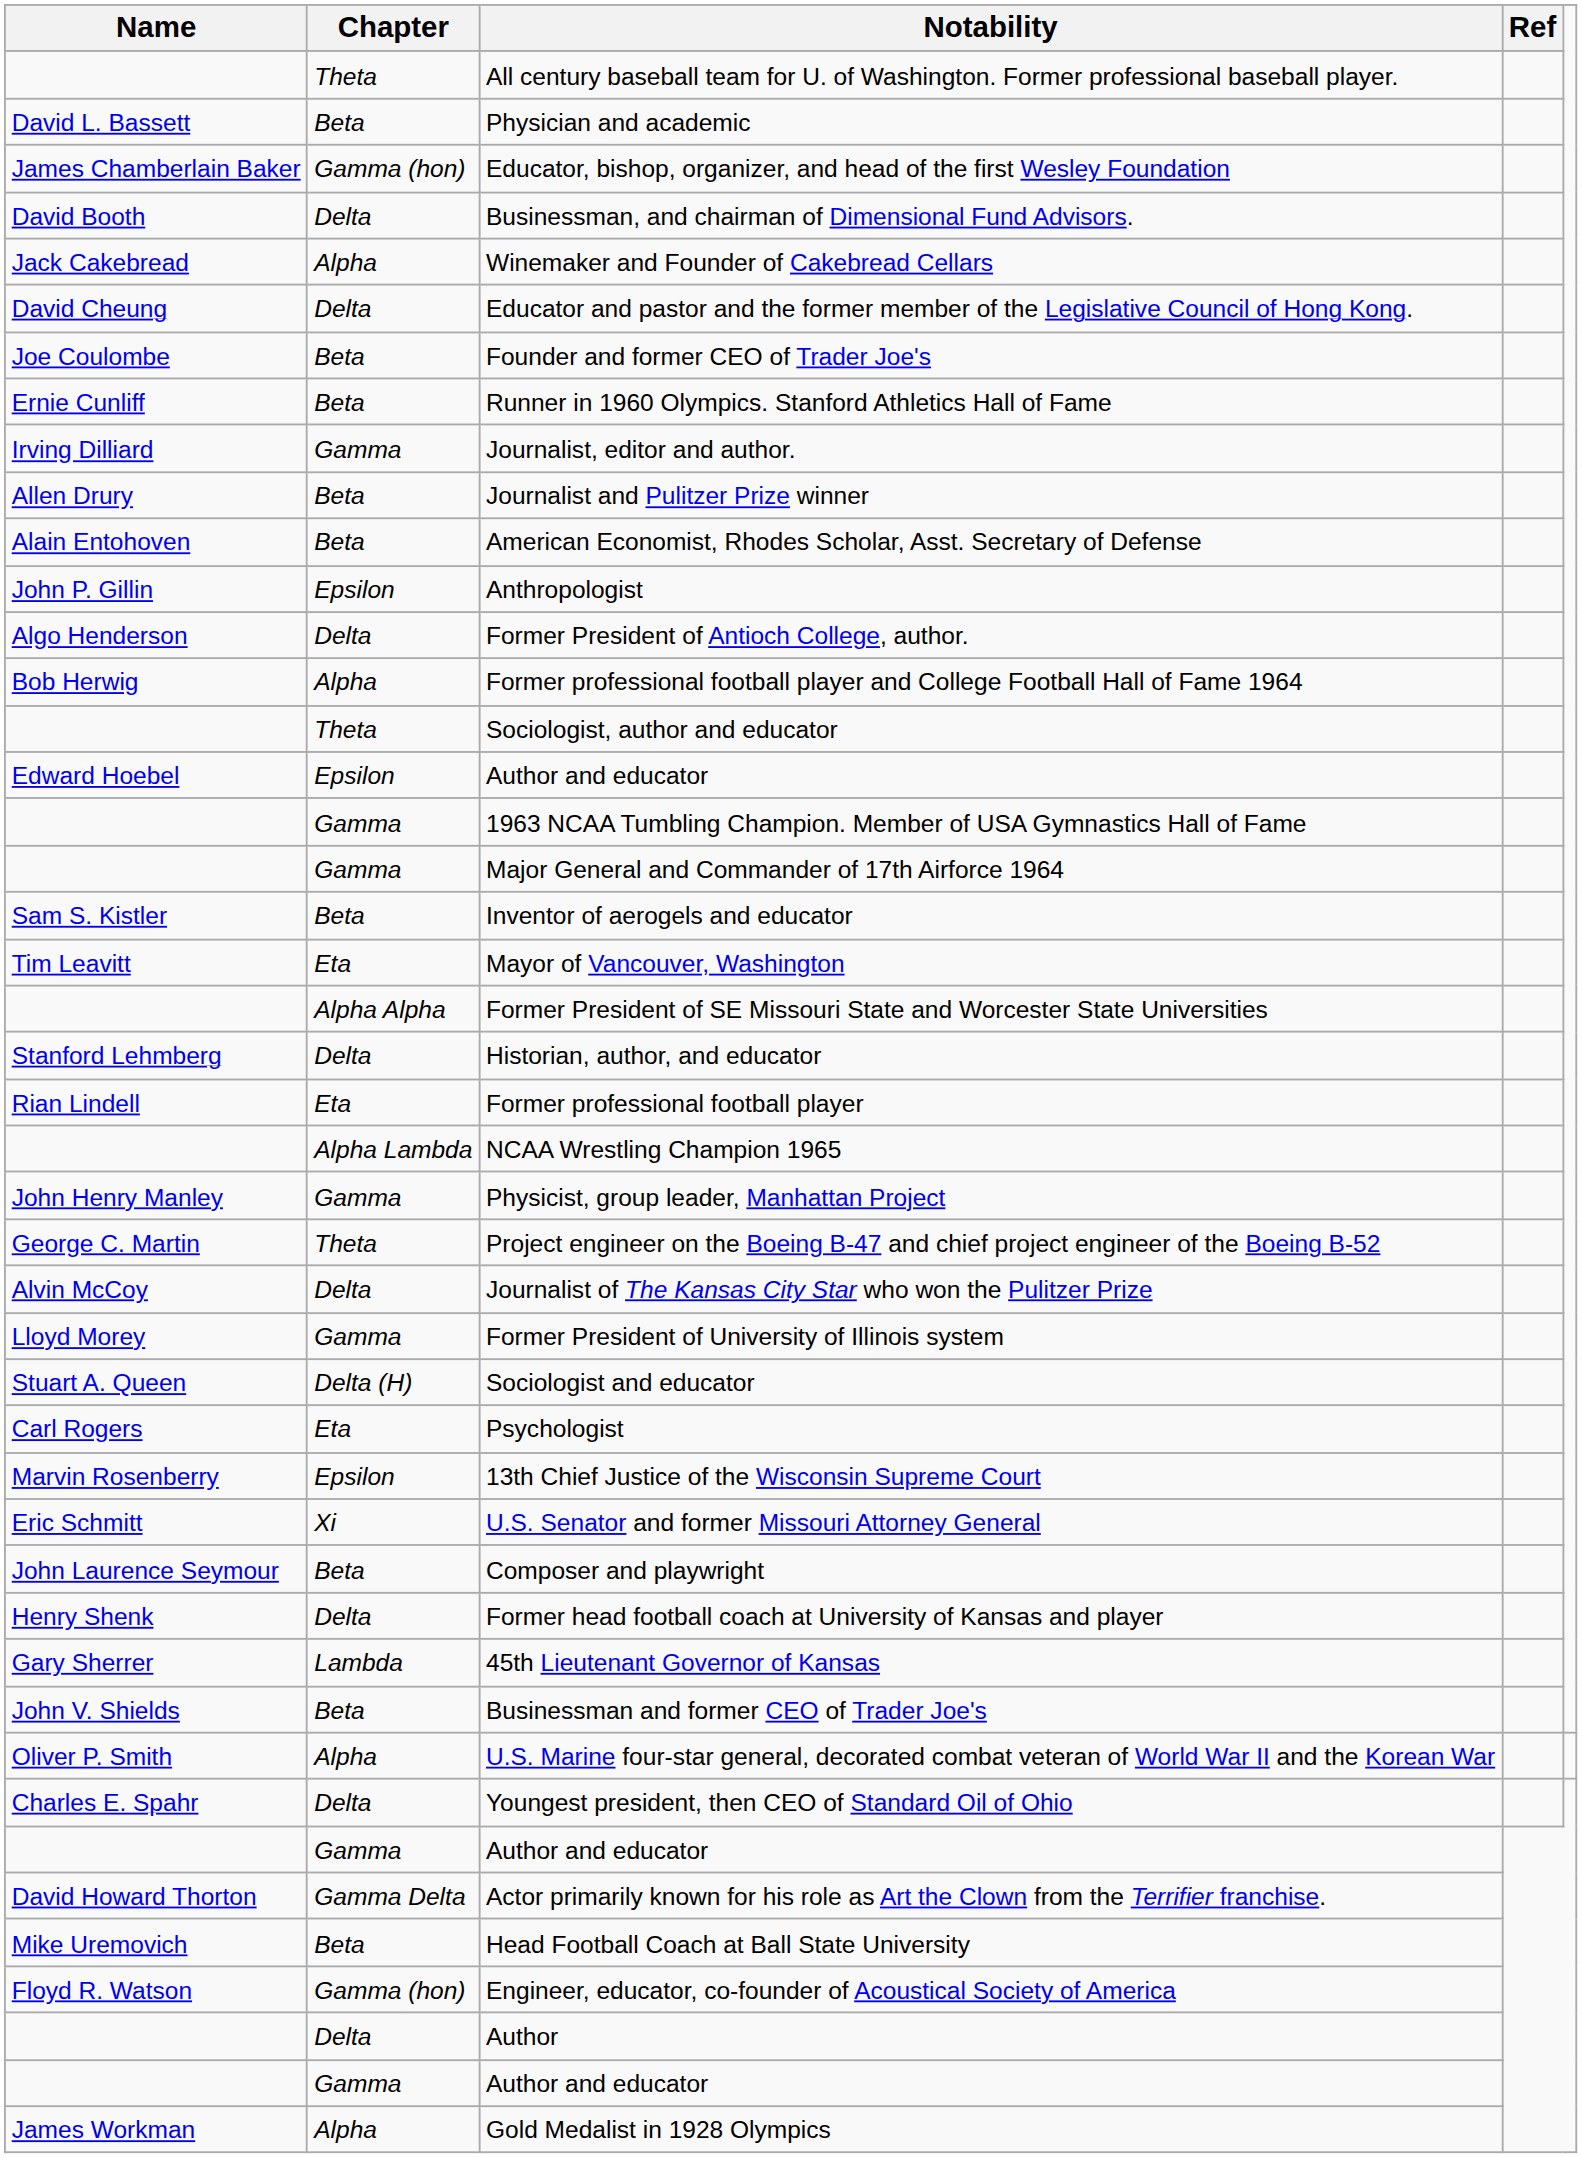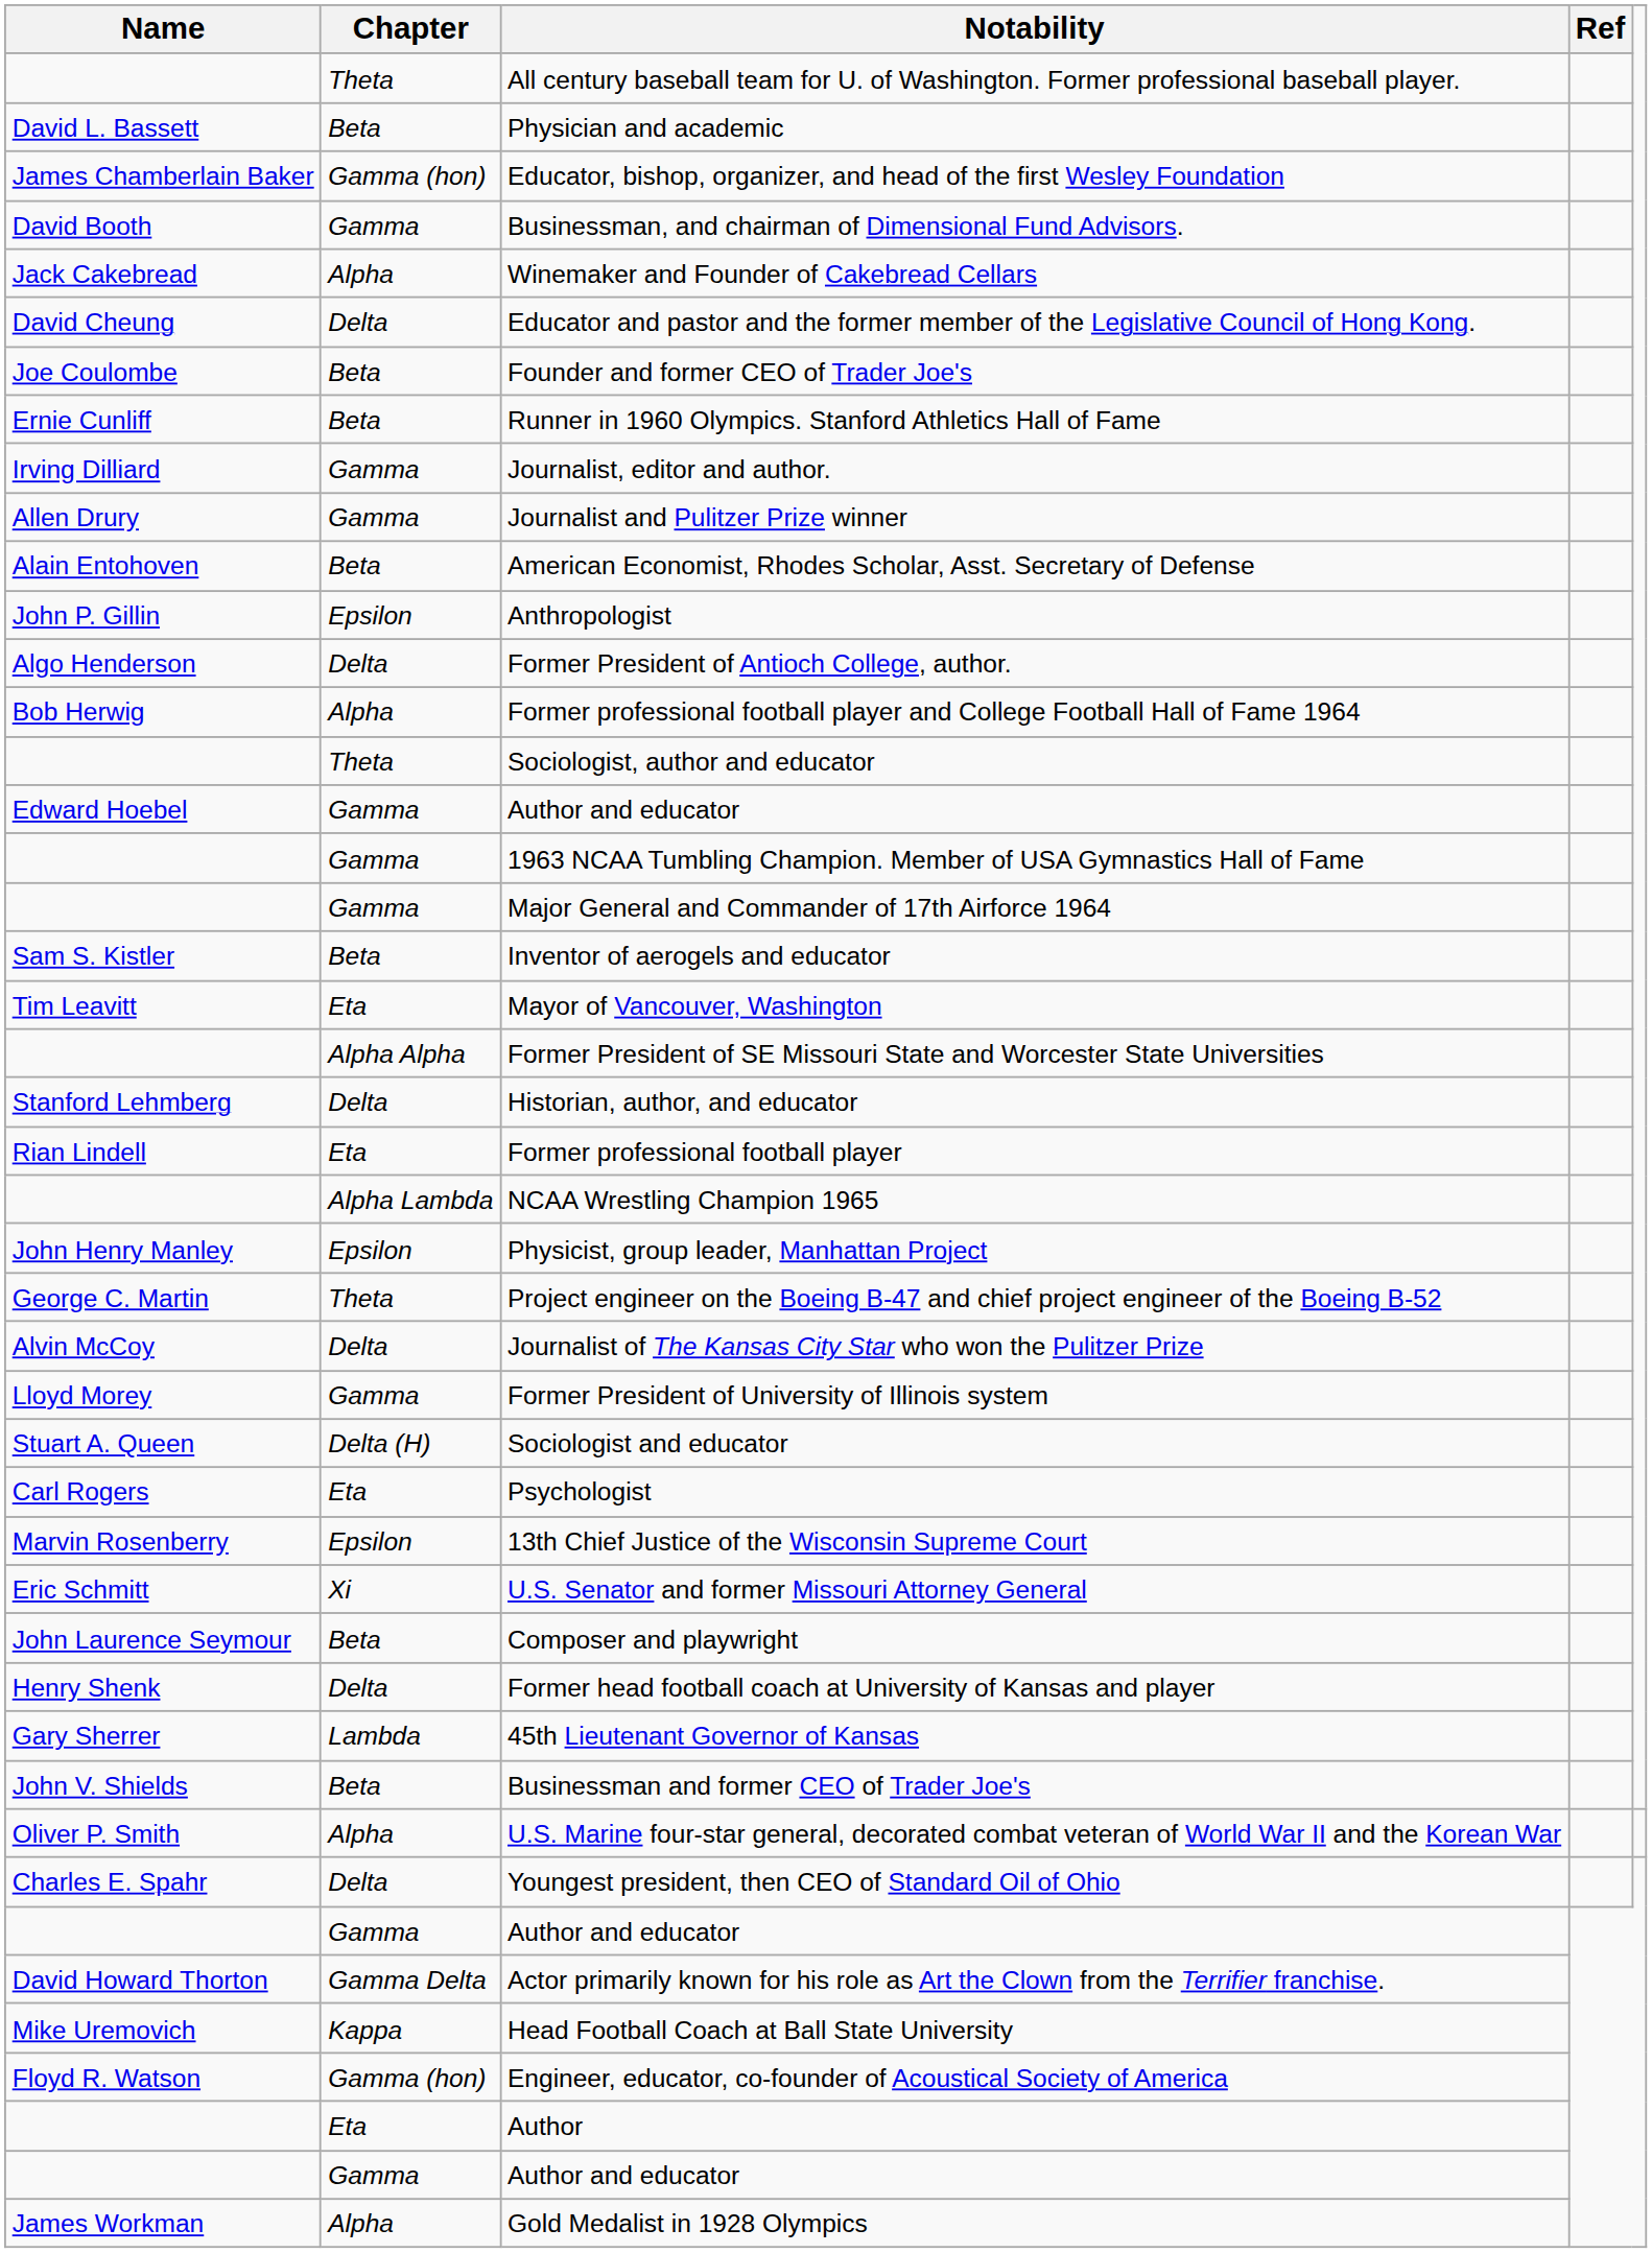Businessman, and chairman of Dimensional Fund Advisors. | Chapter: Delta -> Gamma
Journalist and Pulitzer Prize winner | Chapter: Beta -> Gamma
Edward Hoebel / Author and educator | Chapter: Epsilon -> Gamma
Physicist, group leader, Manhattan Project | Chapter: Gamma -> Epsilon
Head Football Coach at Ball State University | Chapter: Beta -> Kappa
Author | Chapter: Delta -> Eta
